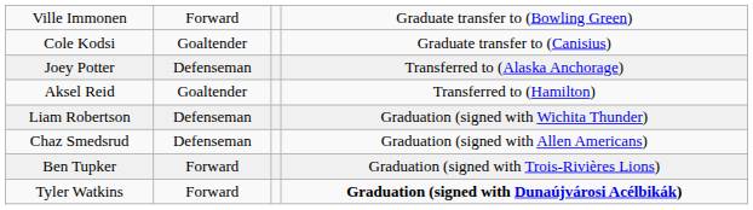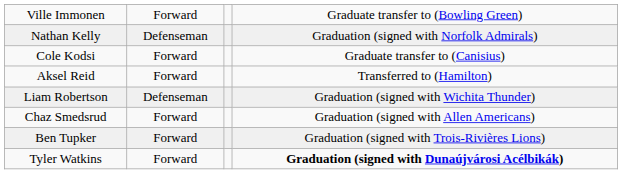+ row: Nathan Kelly | Defenseman | Graduation (signed with Norfolk Admirals)
Cole Kodsi | column 2: Goaltender -> Forward
- row: Joey Potter | Defenseman | Transferred to (Alaska Anchorage)
Aksel Reid | column 2: Goaltender -> Forward
Chaz Smedsrud | column 2: Defenseman -> Forward
